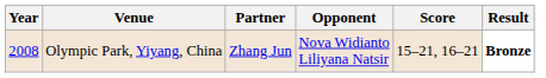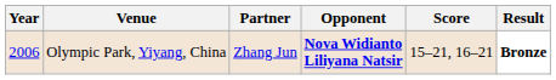Olympic Park, Yiyang, China | Year: 2008 -> 2006
Olympic Park, Yiyang, China | Opponent: normal -> bold
